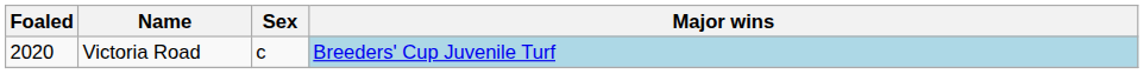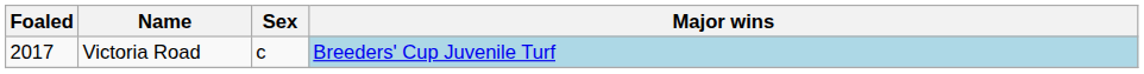Victoria Road | Foaled: 2020 -> 2017
